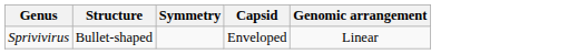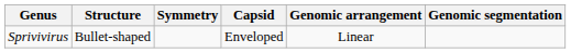+ column: Genomic segmentation
